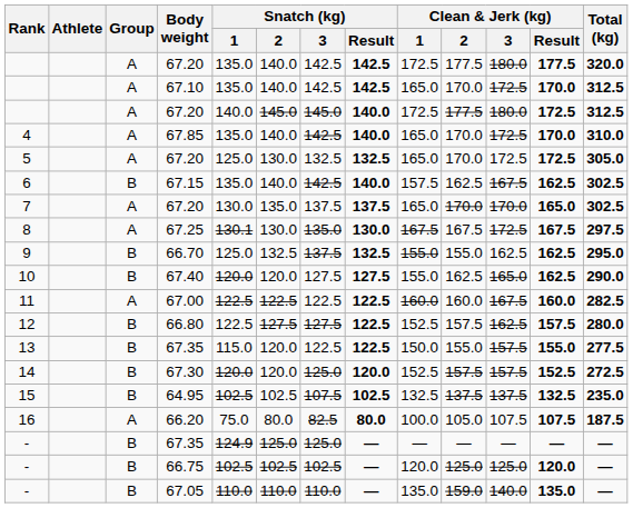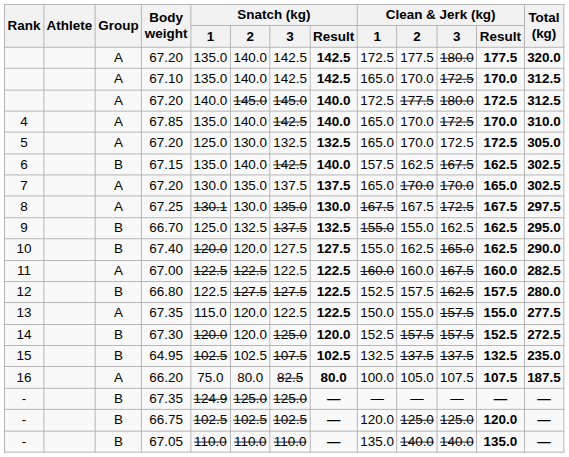13 | Group: B -> A
- / 67.05 | Clean & Jerk (kg) / 2: 159.0 -> 140.0
